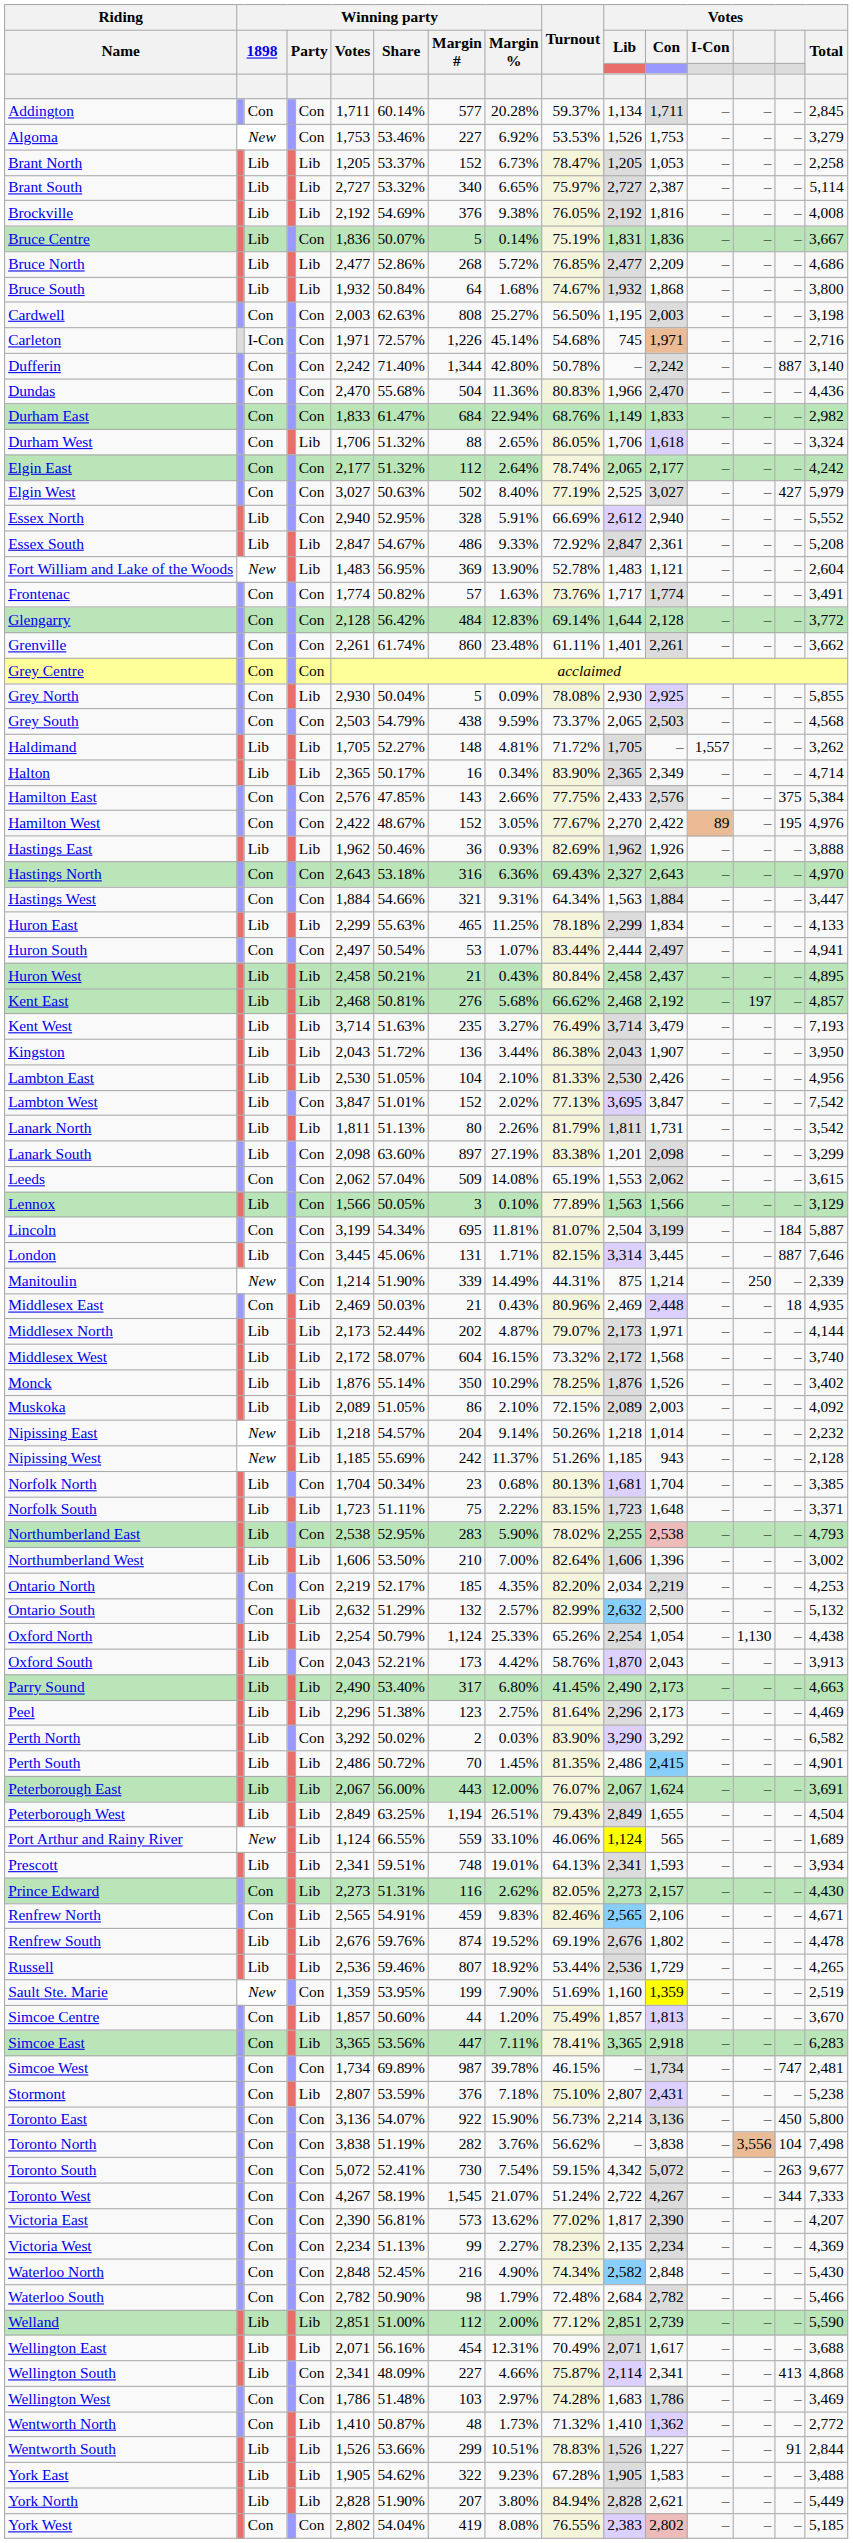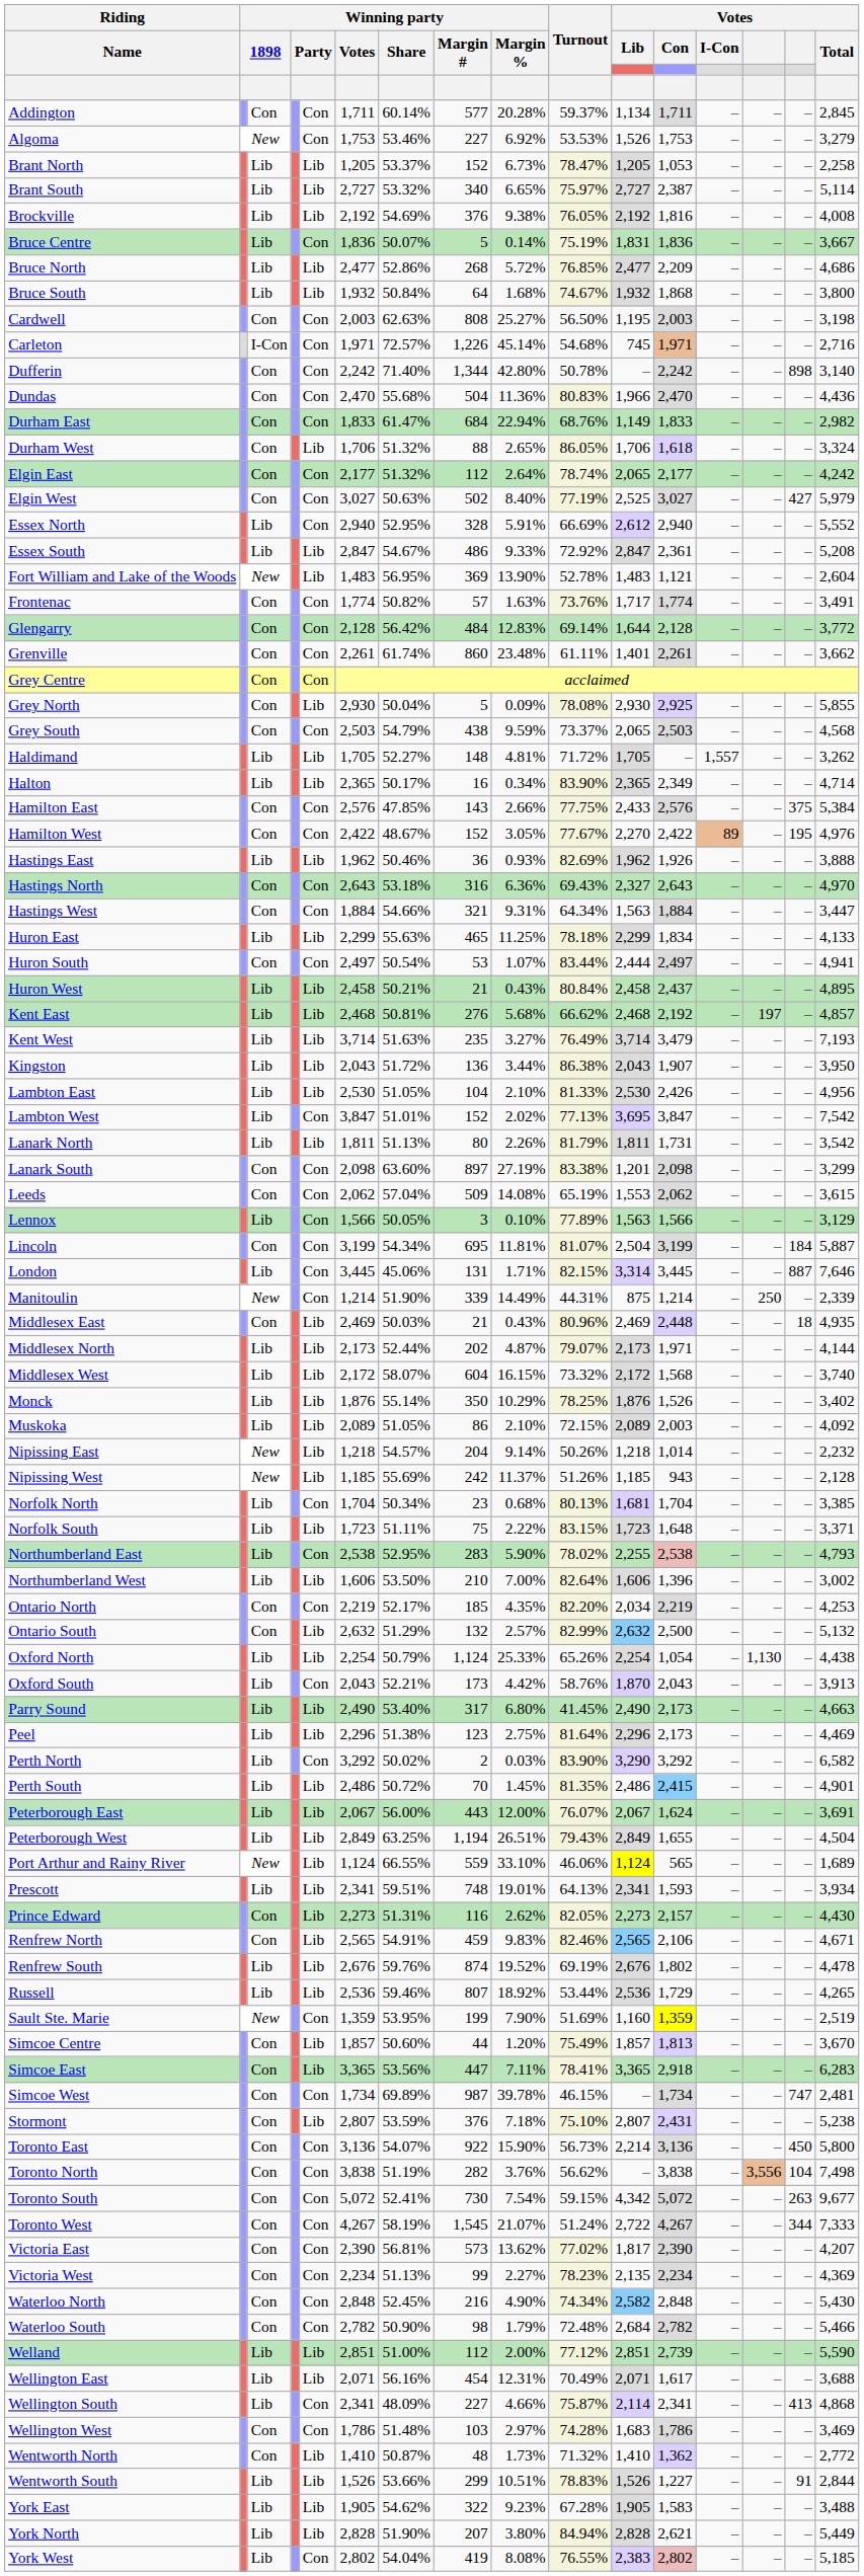Dufferin | column 15: 887 -> 898
Lanark South | column 3: Lib -> Con
York West | column 3: Con -> Lib
